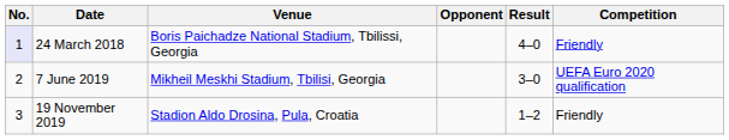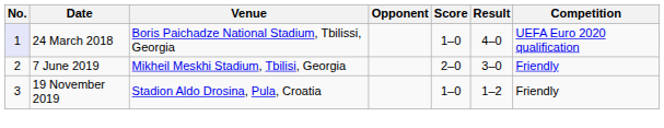+ column: Score | 1–0 | 2–0 | 1–0
24 March 2018 | Competition: Friendly -> UEFA Euro 2020 qualification
7 June 2019 | Competition: UEFA Euro 2020 qualification -> Friendly
